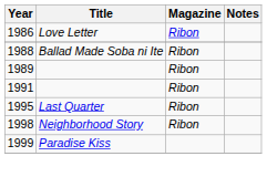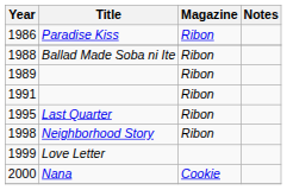1986 | Title: Love Letter -> Paradise Kiss
1999 | Title: Paradise Kiss -> Love Letter
+ row: 2000 | Nana | Cookie
